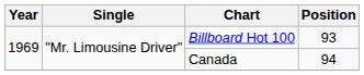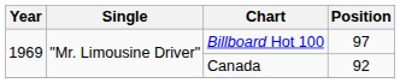Billboard Hot 100 | Position: 93 -> 97
Canada | Position: 94 -> 92
